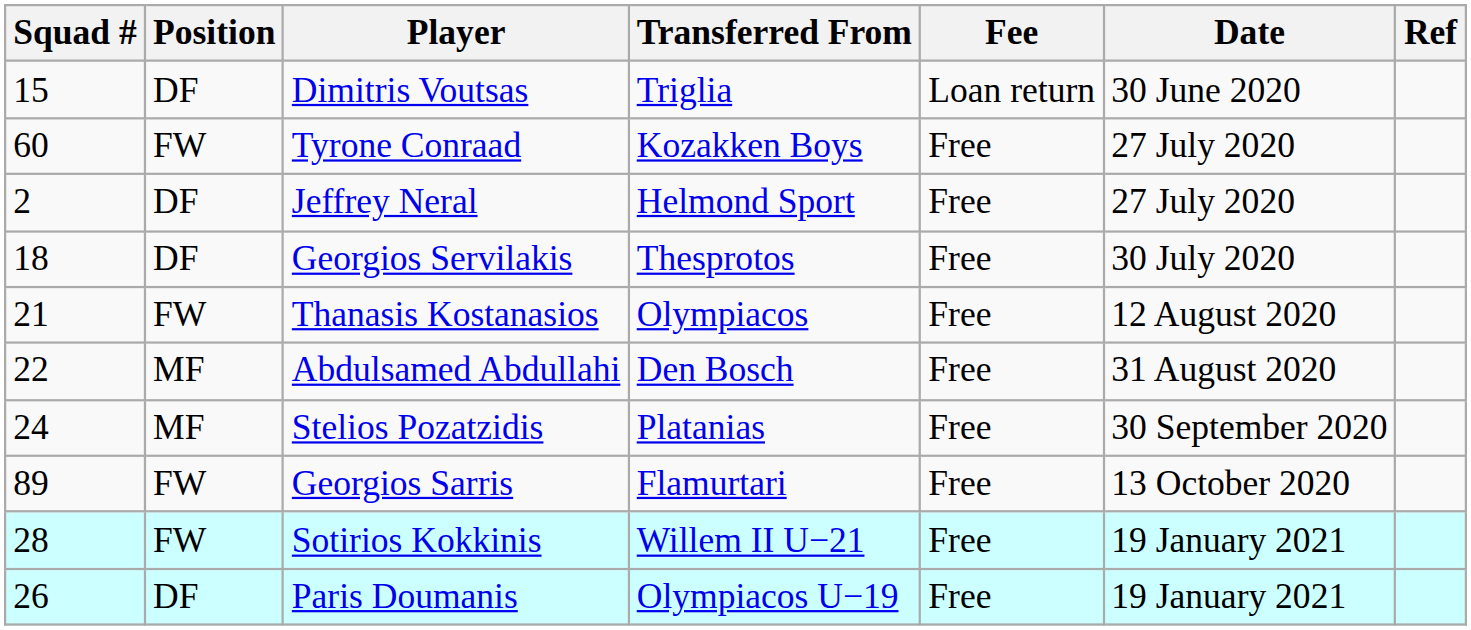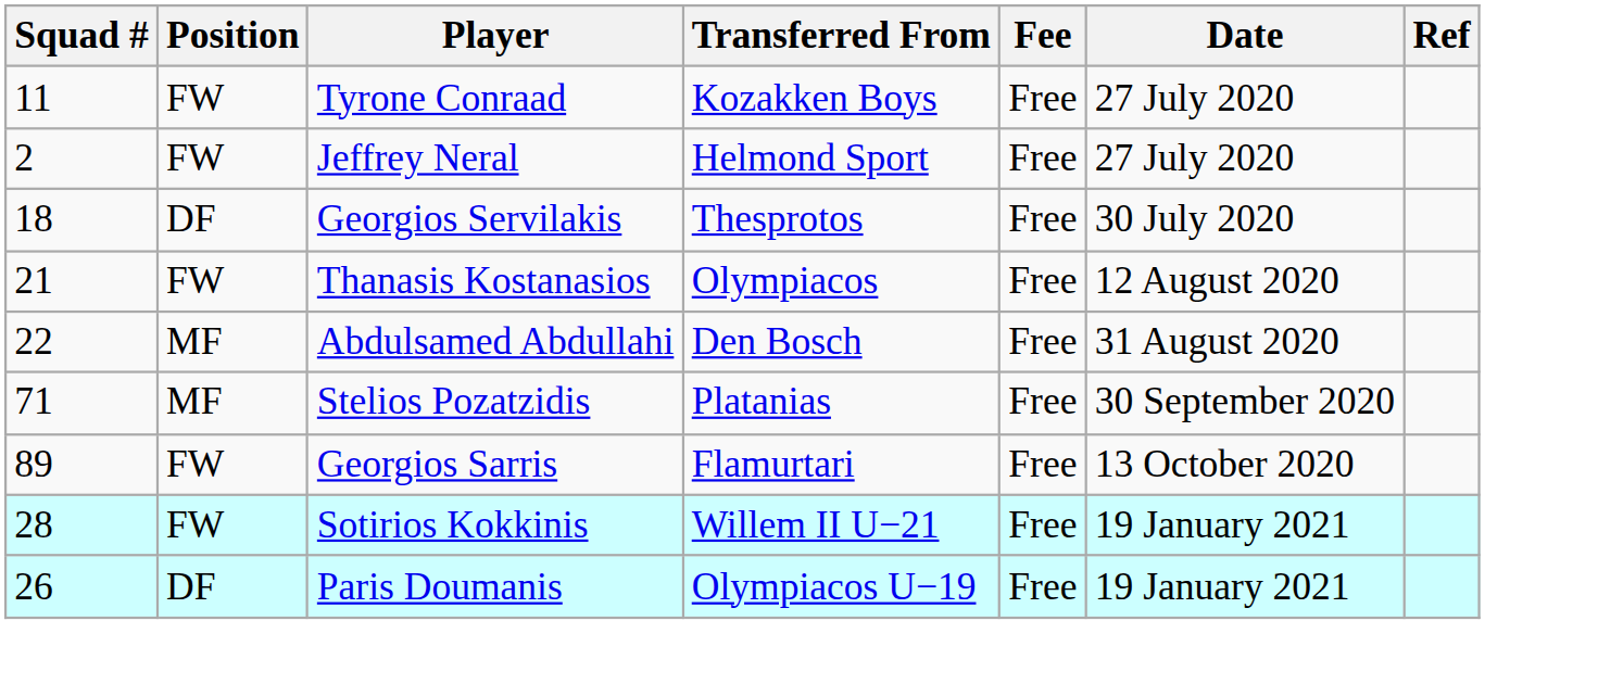- row: 15 | DF | Dimitris Voutsas | Triglia | Loan return | 30 June 2020
Tyrone Conraad | Squad #: 60 -> 11
Jeffrey Neral | Position: DF -> FW
Stelios Pozatzidis | Squad #: 24 -> 71
